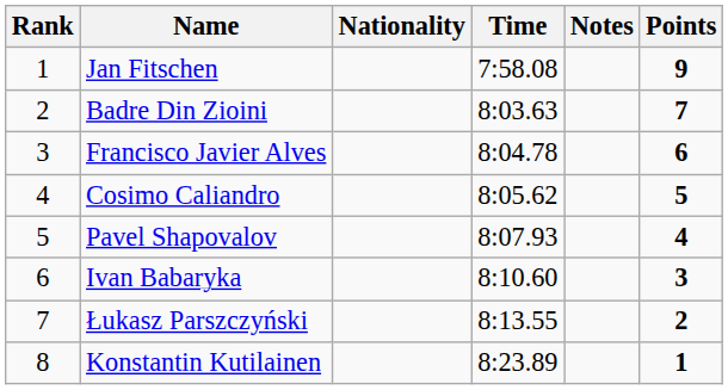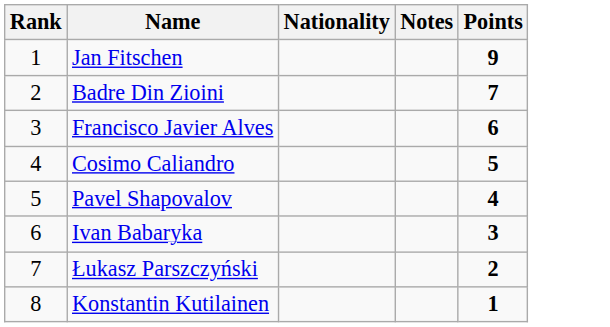- column: Time | 7:58.08 | 8:03.63 | 8:04.78 | 8:05.62 | 8:07.93 | 8:10.60 | 8:13.55 | 8:23.89
